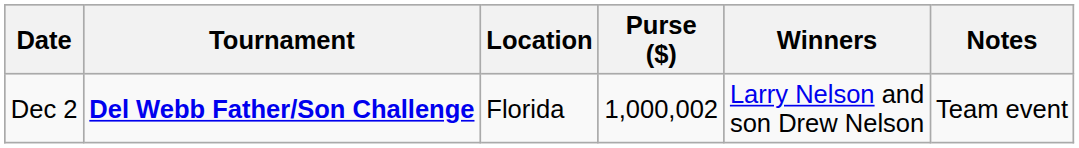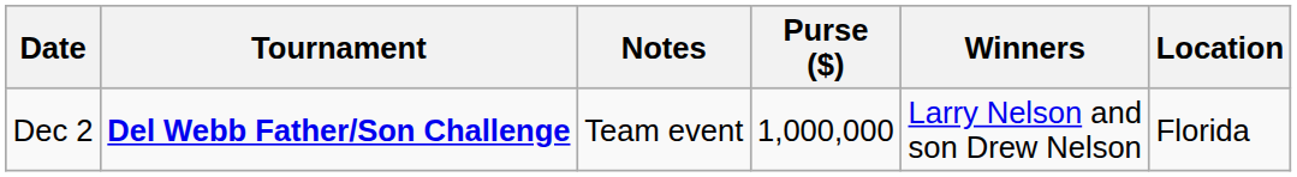columns swapped: Location <-> Notes
Dec 2 | Purse ($): 1,000,002 -> 1,000,000
